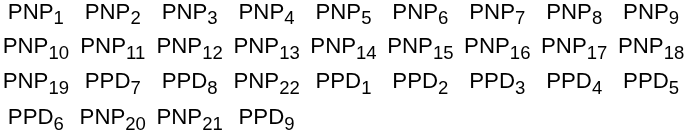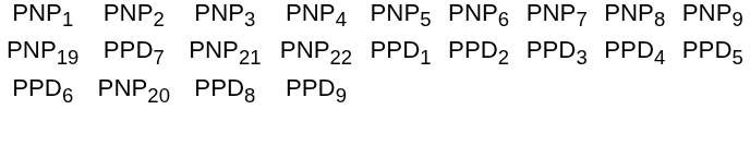- row: PNP10 | PNP11 | PNP12 | PNP13 | PNP14 | PNP15 | PNP16 | PNP17 | PNP18
PNP19 | column 3: PPD8 -> PNP21
PPD6 | column 3: PNP21 -> PPD8
